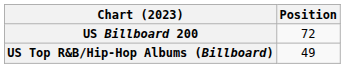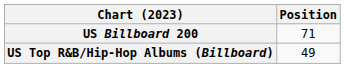US Billboard 200 | Position: 72 -> 71
